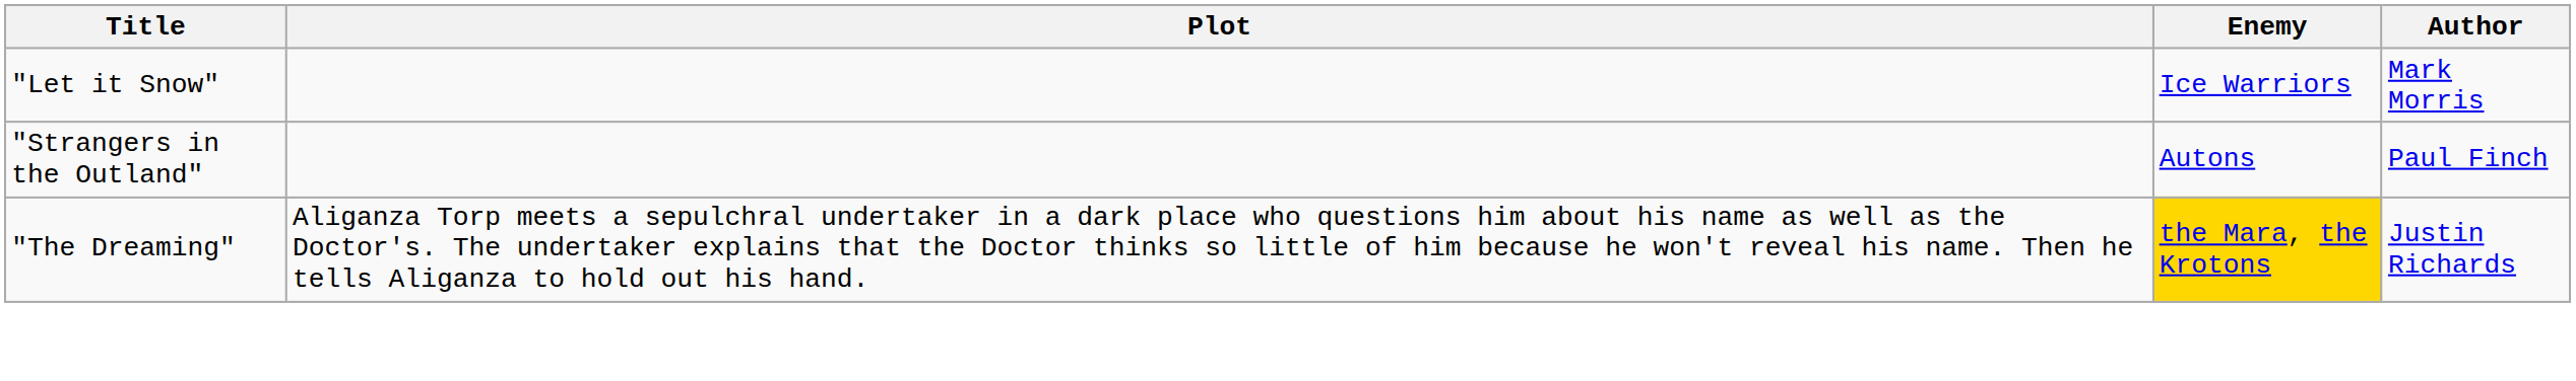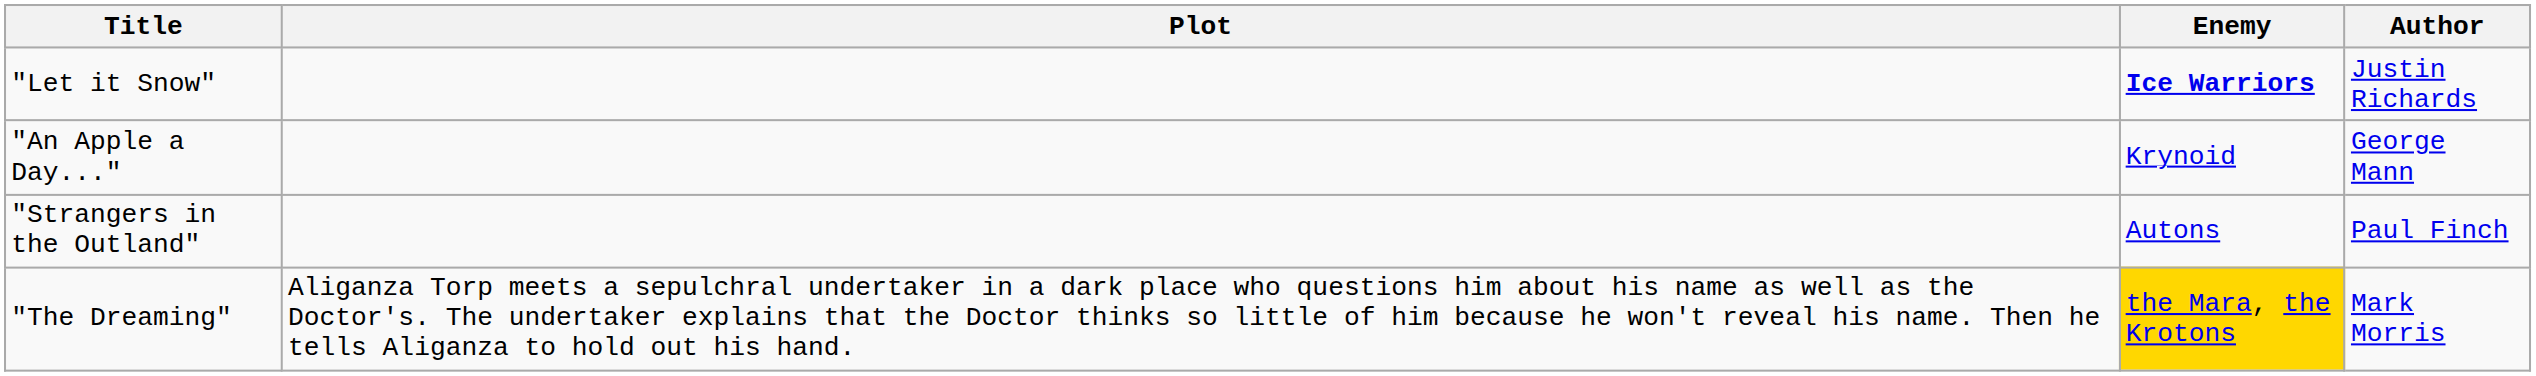"Let it Snow" | Enemy: normal -> bold
"Let it Snow" | Author: Mark Morris -> Justin Richards
+ row: "An Apple a Day..." | Krynoid | George Mann
"The Dreaming" | Author: Justin Richards -> Mark Morris
